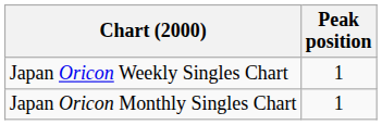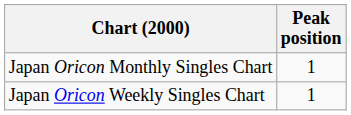rows swapped: Japan Oricon Weekly Singles Chart <-> Japan Oricon Monthly Singles Chart
